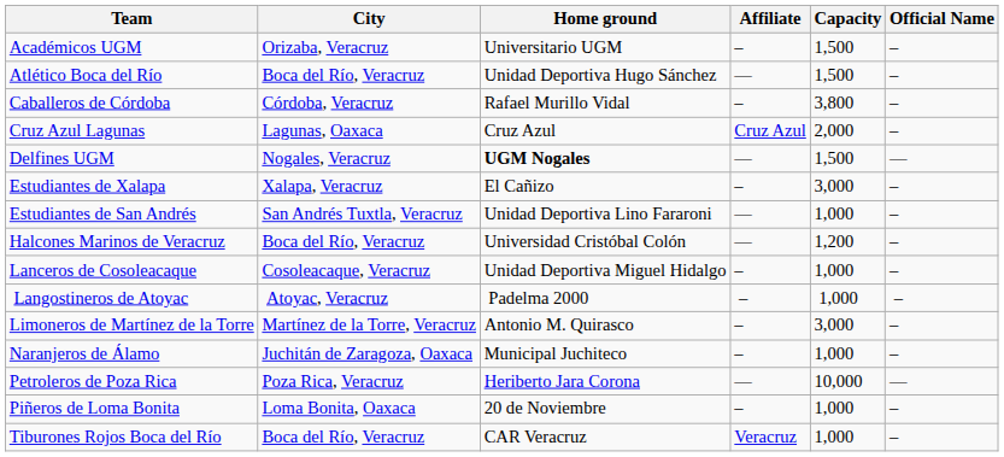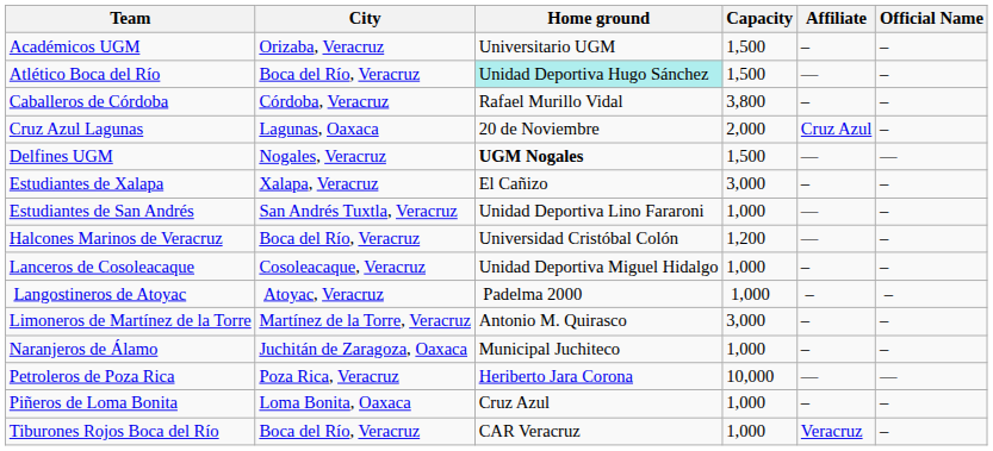columns swapped: Capacity <-> Affiliate
Atlético Boca del Río | Home ground: no background -> paleturquoise background
Cruz Azul Lagunas | Home ground: Cruz Azul -> 20 de Noviembre
Piñeros de Loma Bonita | Home ground: 20 de Noviembre -> Cruz Azul
